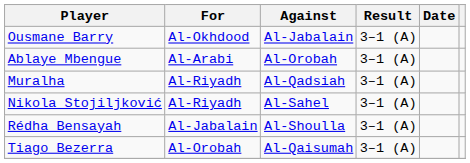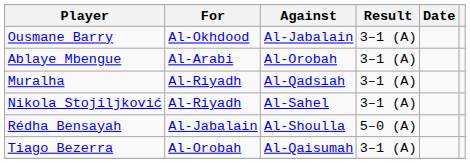Rédha Bensayah | Result: 3–1 (A) -> 5–0 (A)
